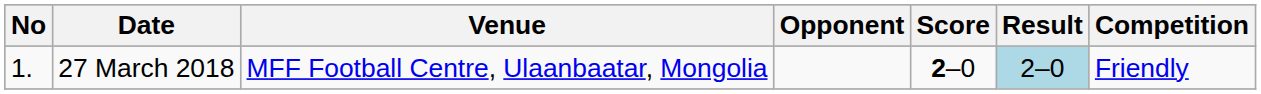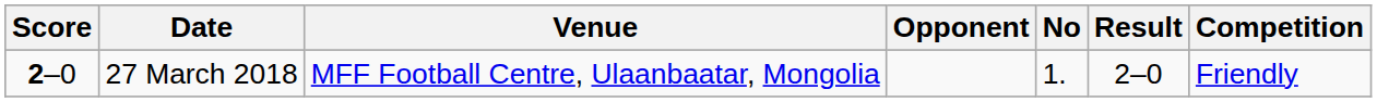columns swapped: No <-> Score
27 March 2018 | Result: lightblue background -> no background
